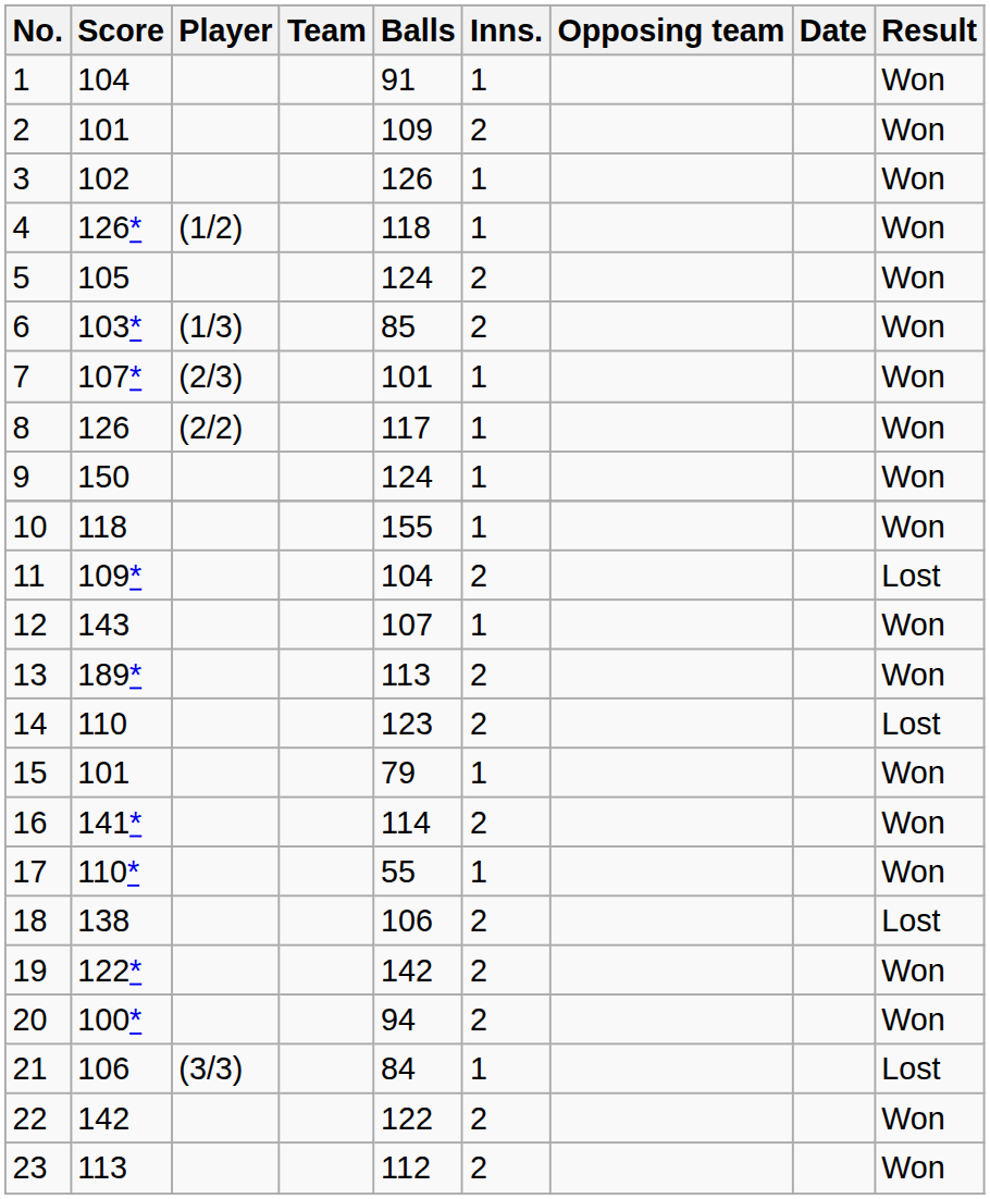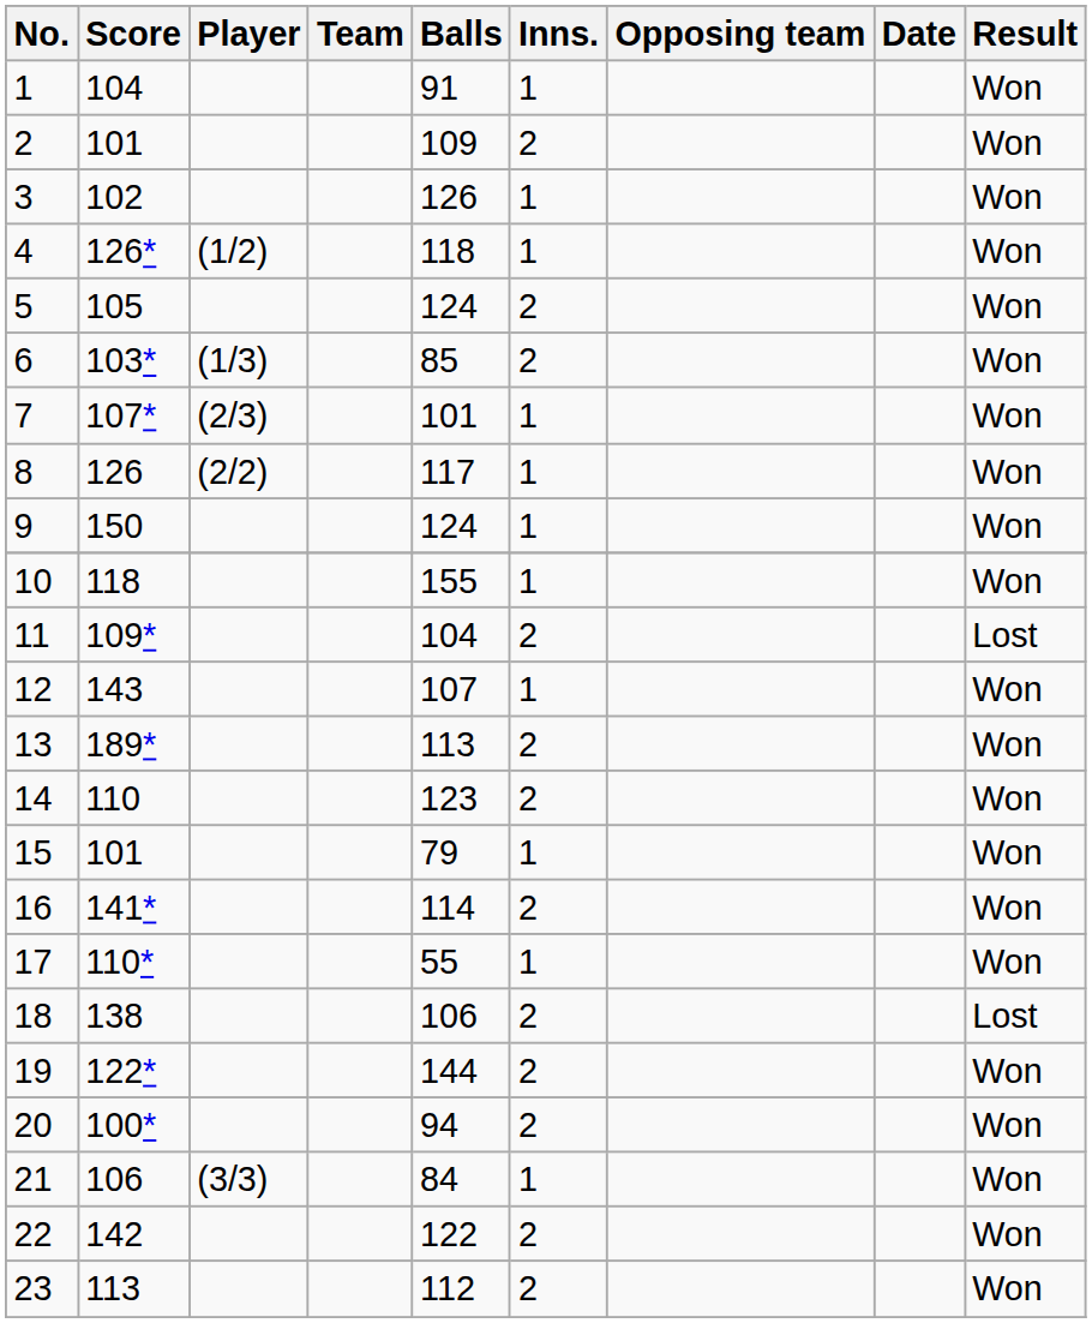14 | Result: Lost -> Won
19 | Balls: 142 -> 144
21 | Result: Lost -> Won
